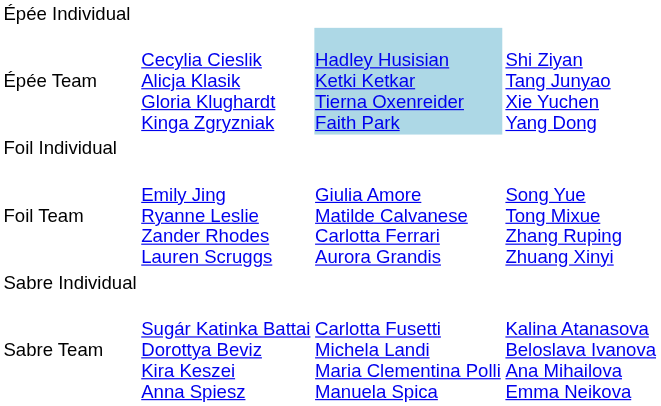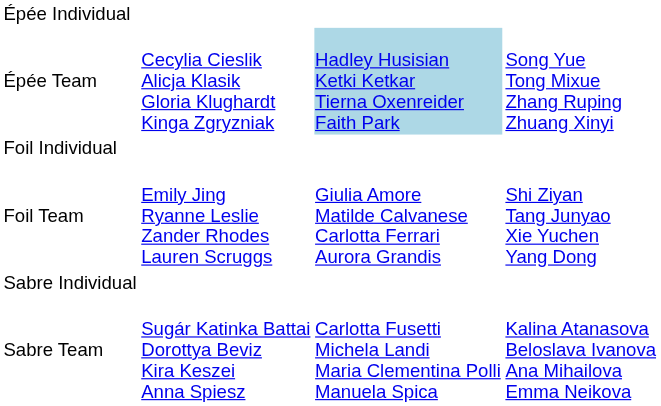Épée Team | column 4: Shi Ziyan Tang Junyao Xie Yuchen Yang Dong -> Song Yue Tong Mixue Zhang Ruping Zhuang Xinyi
Foil Team | column 4: Song Yue Tong Mixue Zhang Ruping Zhuang Xinyi -> Shi Ziyan Tang Junyao Xie Yuchen Yang Dong
